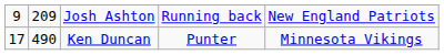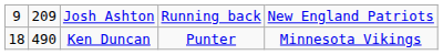Ken Duncan | column 1: 17 -> 18
